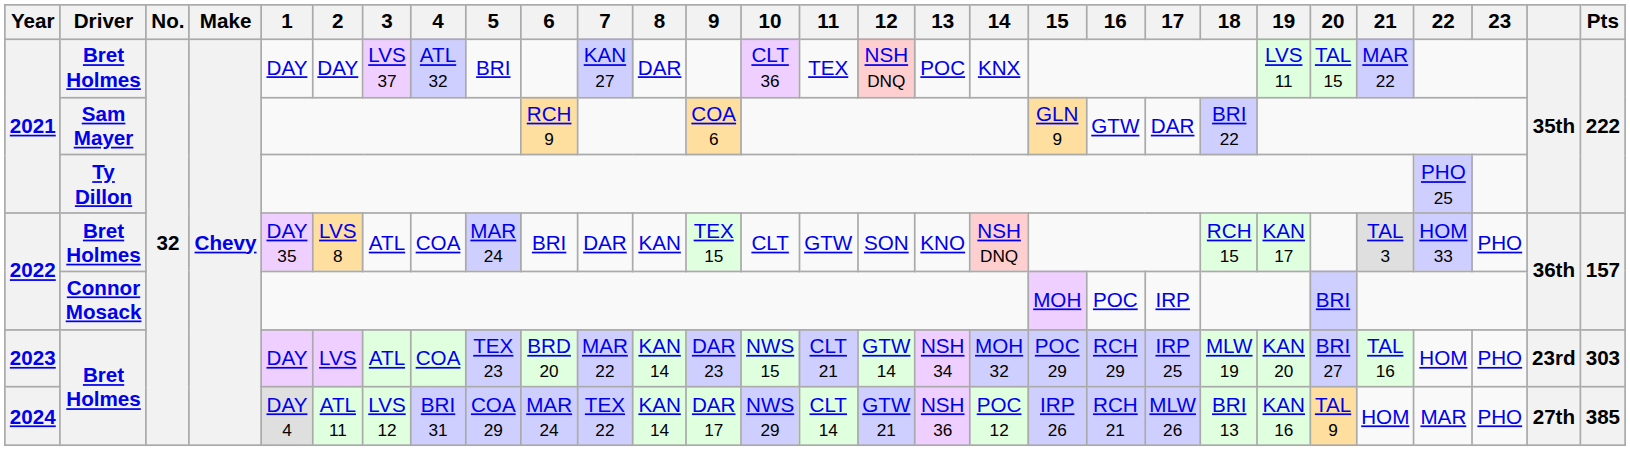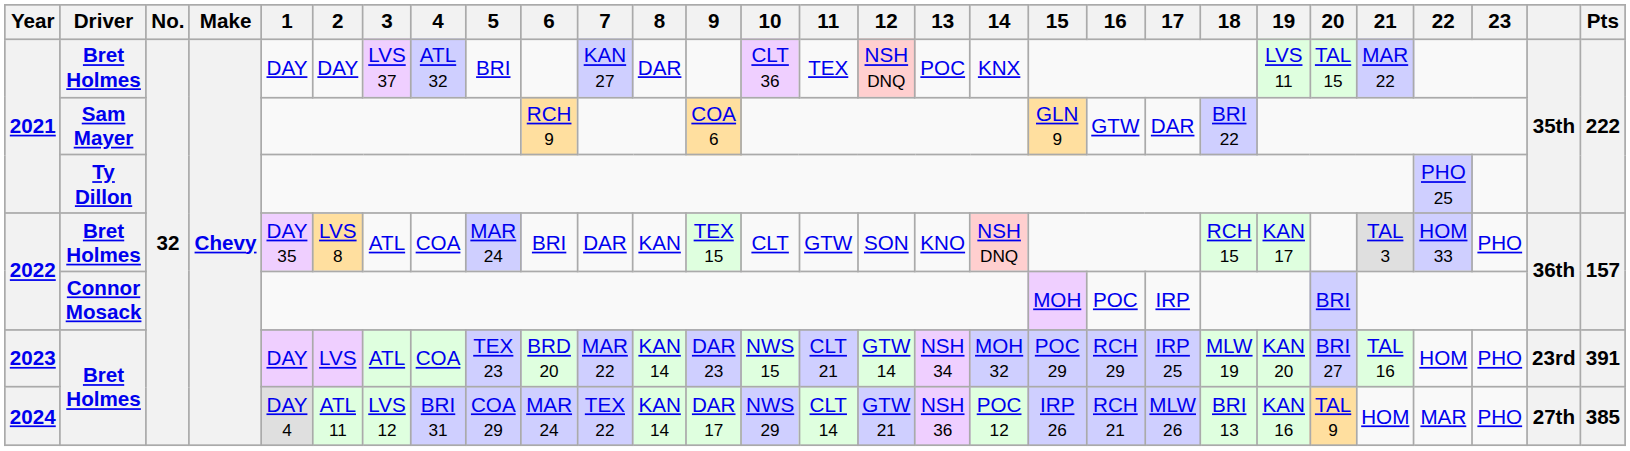2023 | Pts: 303 -> 391
